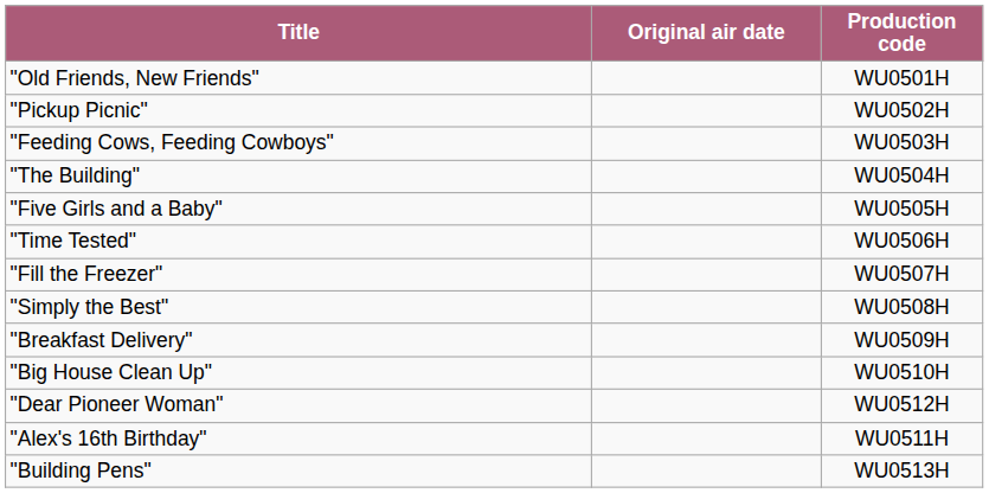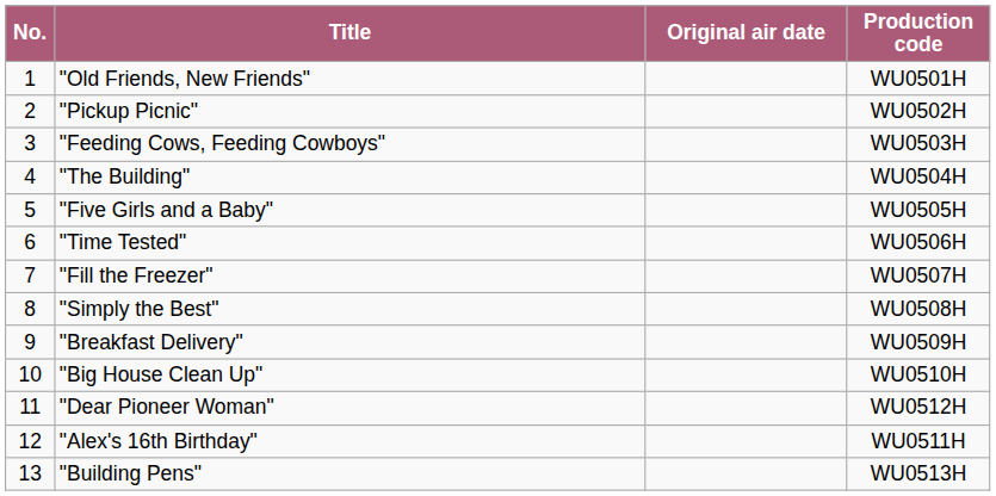+ column: No. | 1 | 2 | 3 | 4 | 5 | 6 | 7 | 8 | 9 | 10 | 11 | 12 | 13
